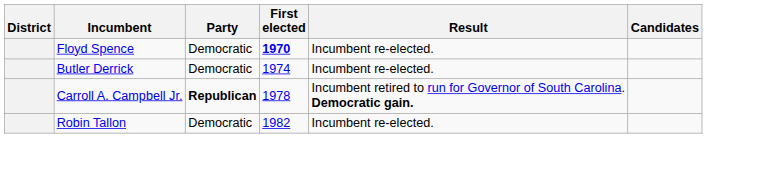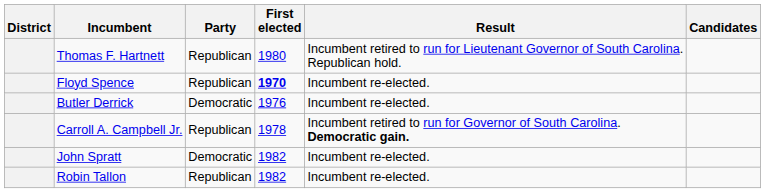+ row: Thomas F. Hartnett | Republican | 1980 | Incumbent retired to run for Lieutenant Governor of South Carolina. Republican hold.
Floyd Spence | Party: Democratic -> Republican
Butler Derrick | First elected: 1974 -> 1976
Carroll A. Campbell Jr. | Party: bold -> normal
+ row: John Spratt | Democratic | 1982 | Incumbent re-elected.
Robin Tallon | Party: Democratic -> Republican
